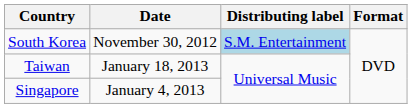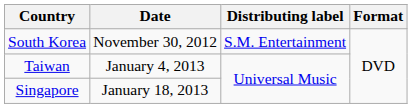South Korea | Distributing label: lightblue background -> no background
Taiwan | Date: January 18, 2013 -> January 4, 2013
Singapore | Date: January 4, 2013 -> January 18, 2013
